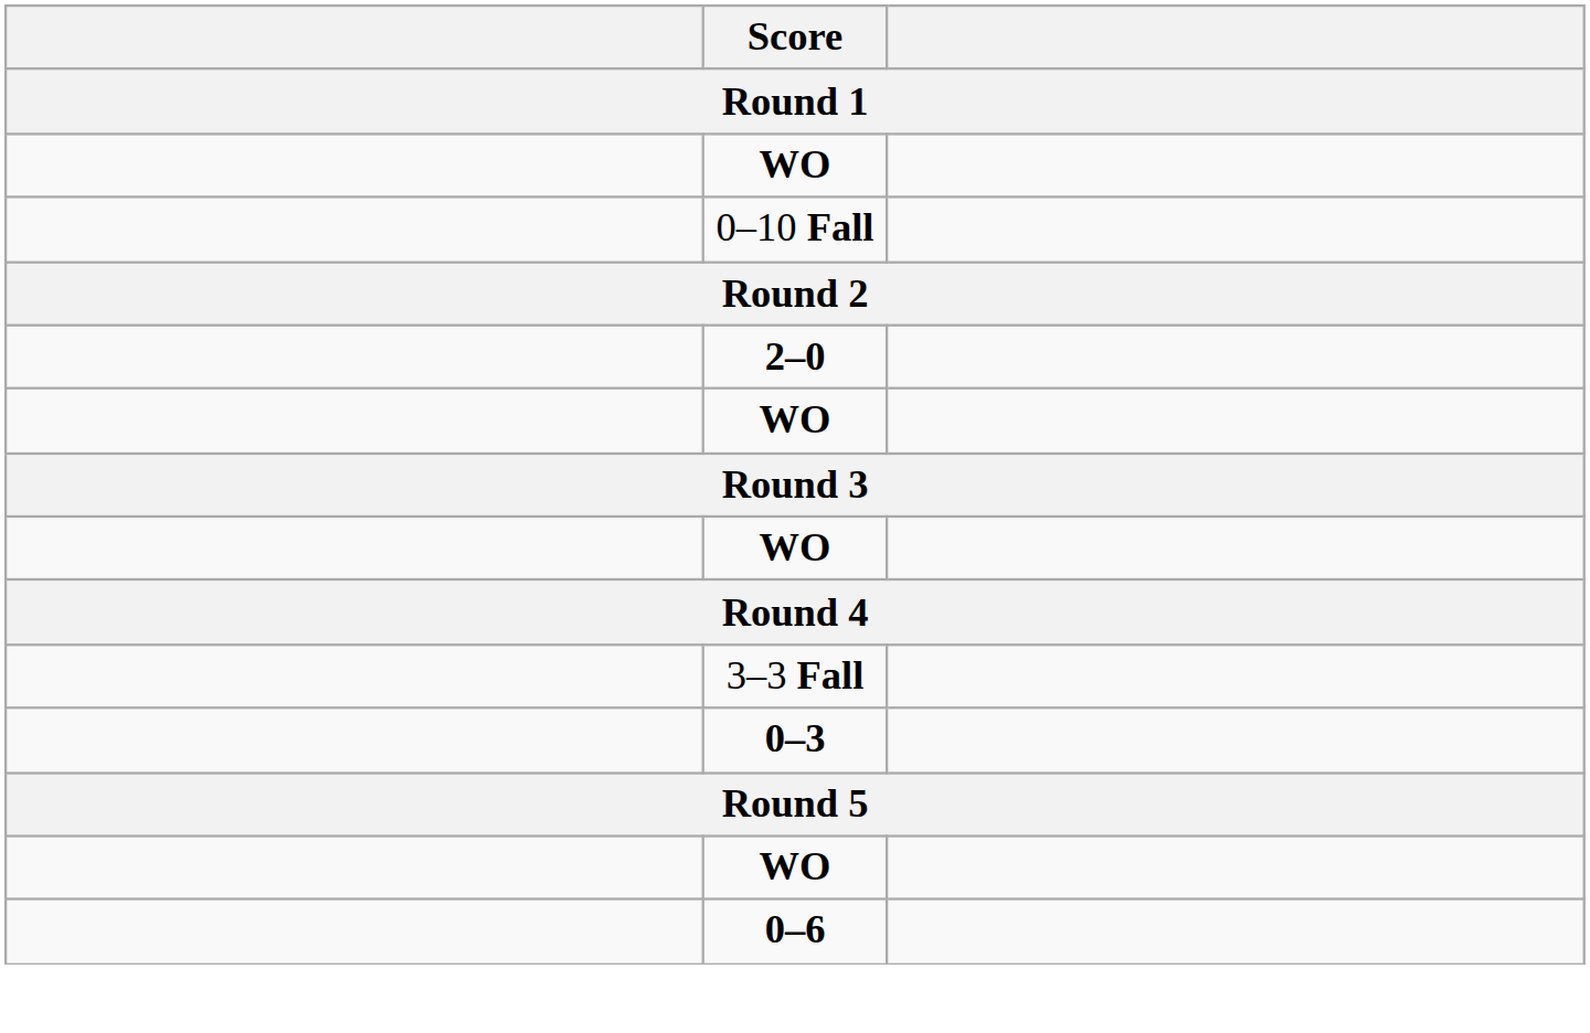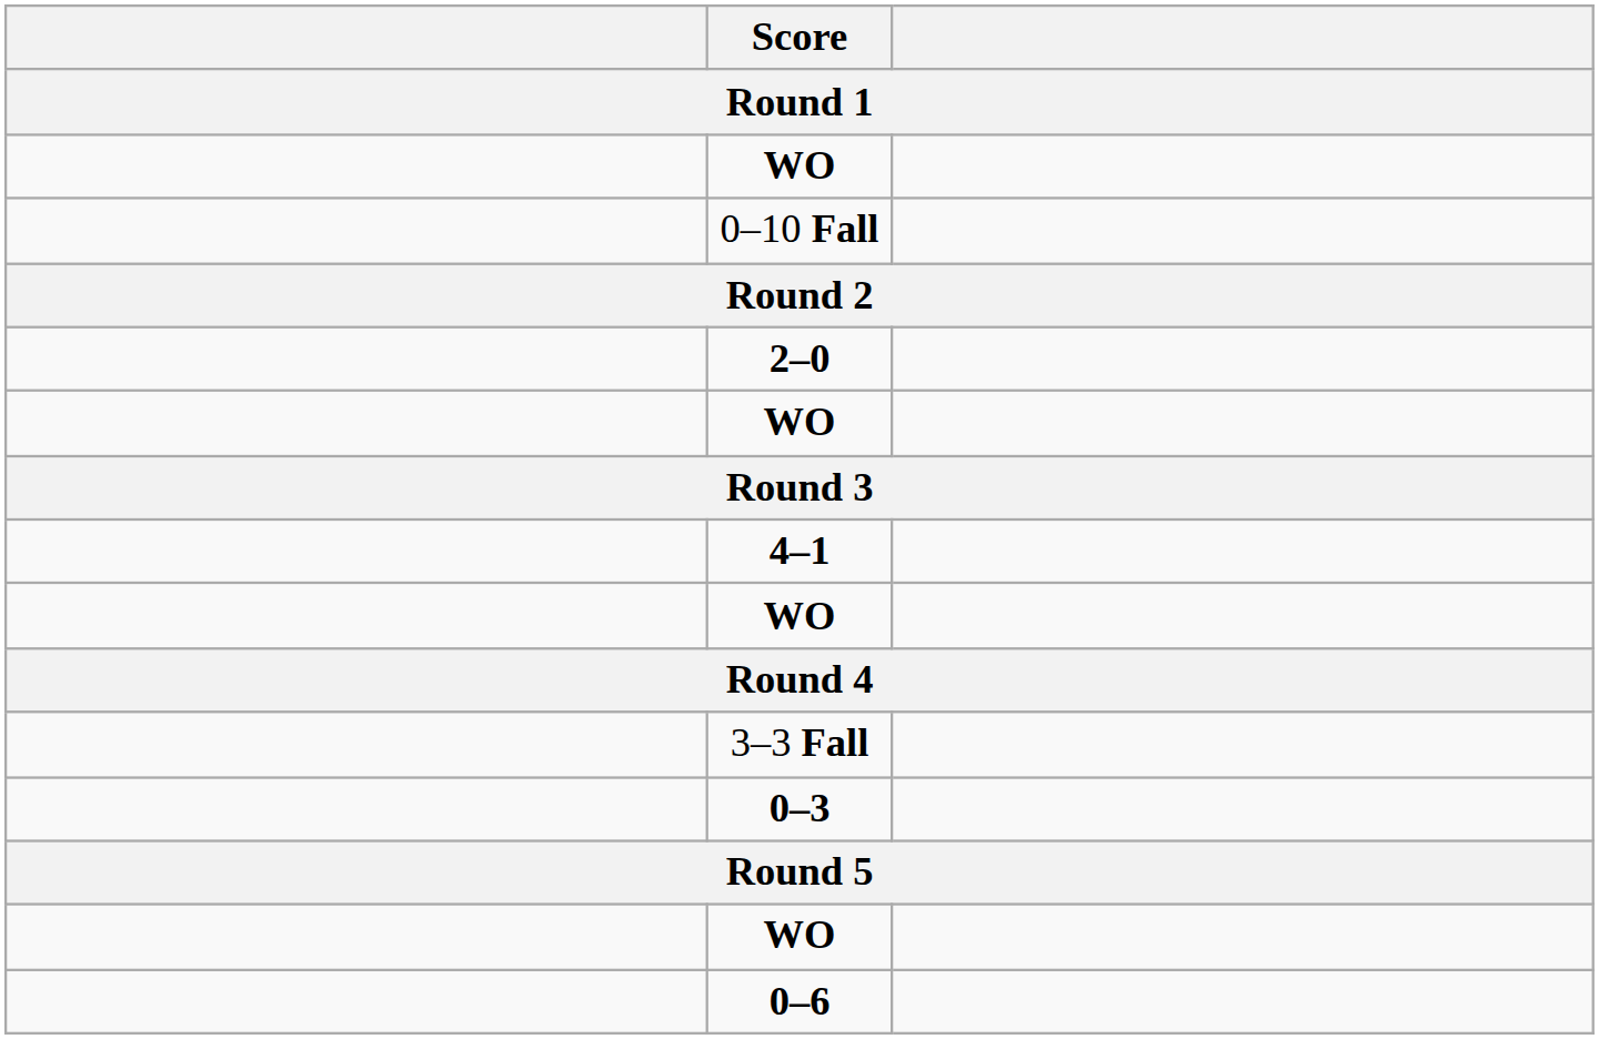+ row: 4–1
